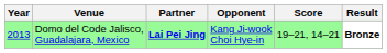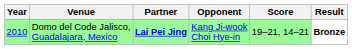Domo del Code Jalisco, Guadalajara, Mexico | Year: 2013 -> 2010
